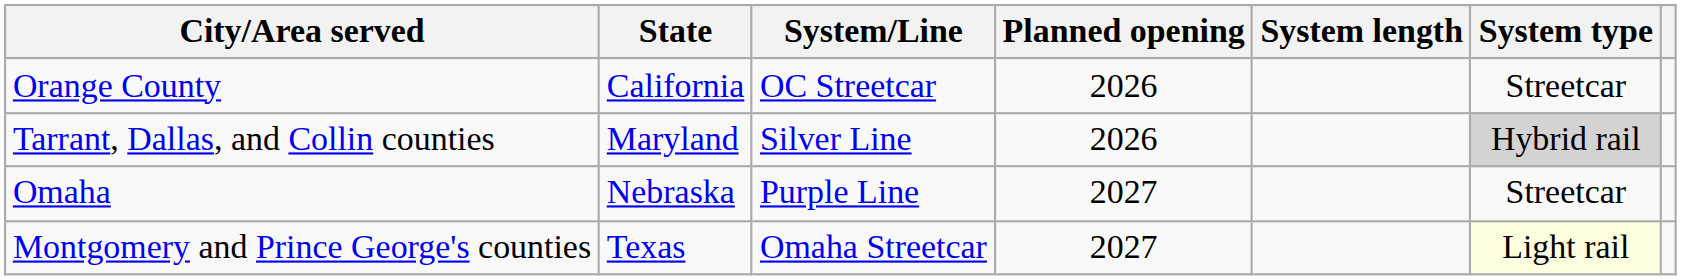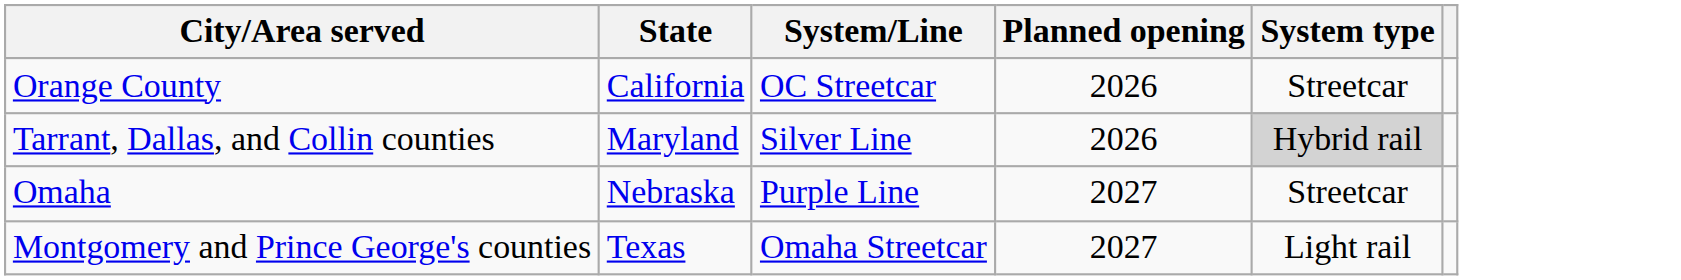- column: System length
Montgomery and Prince George's counties | System type: lightyellow background -> no background
